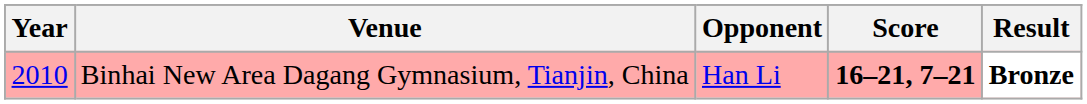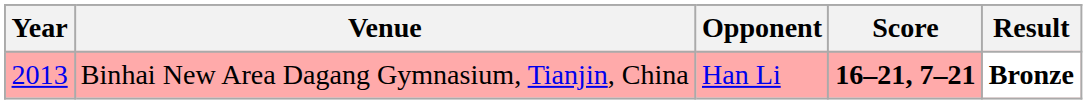Binhai New Area Dagang Gymnasium, Tianjin, China | Year: 2010 -> 2013
